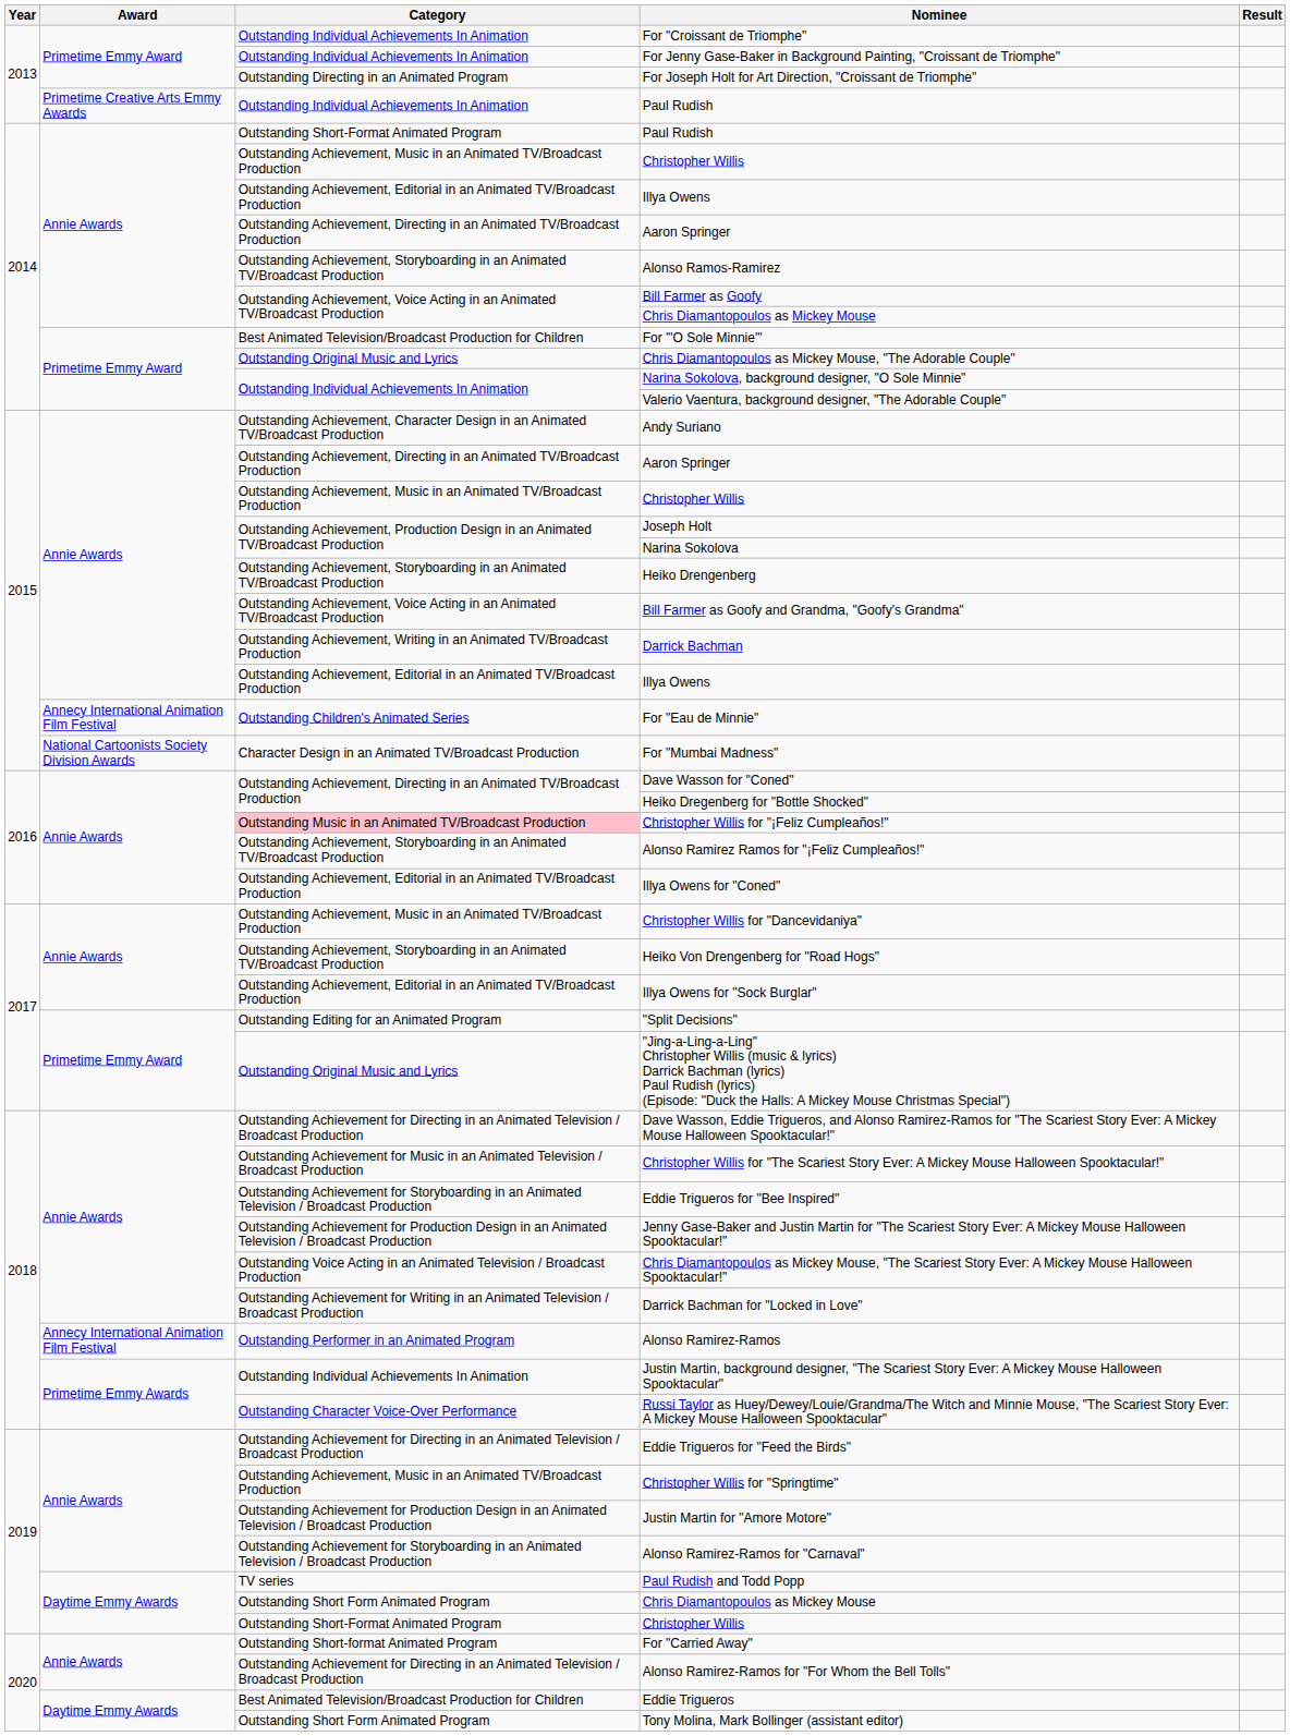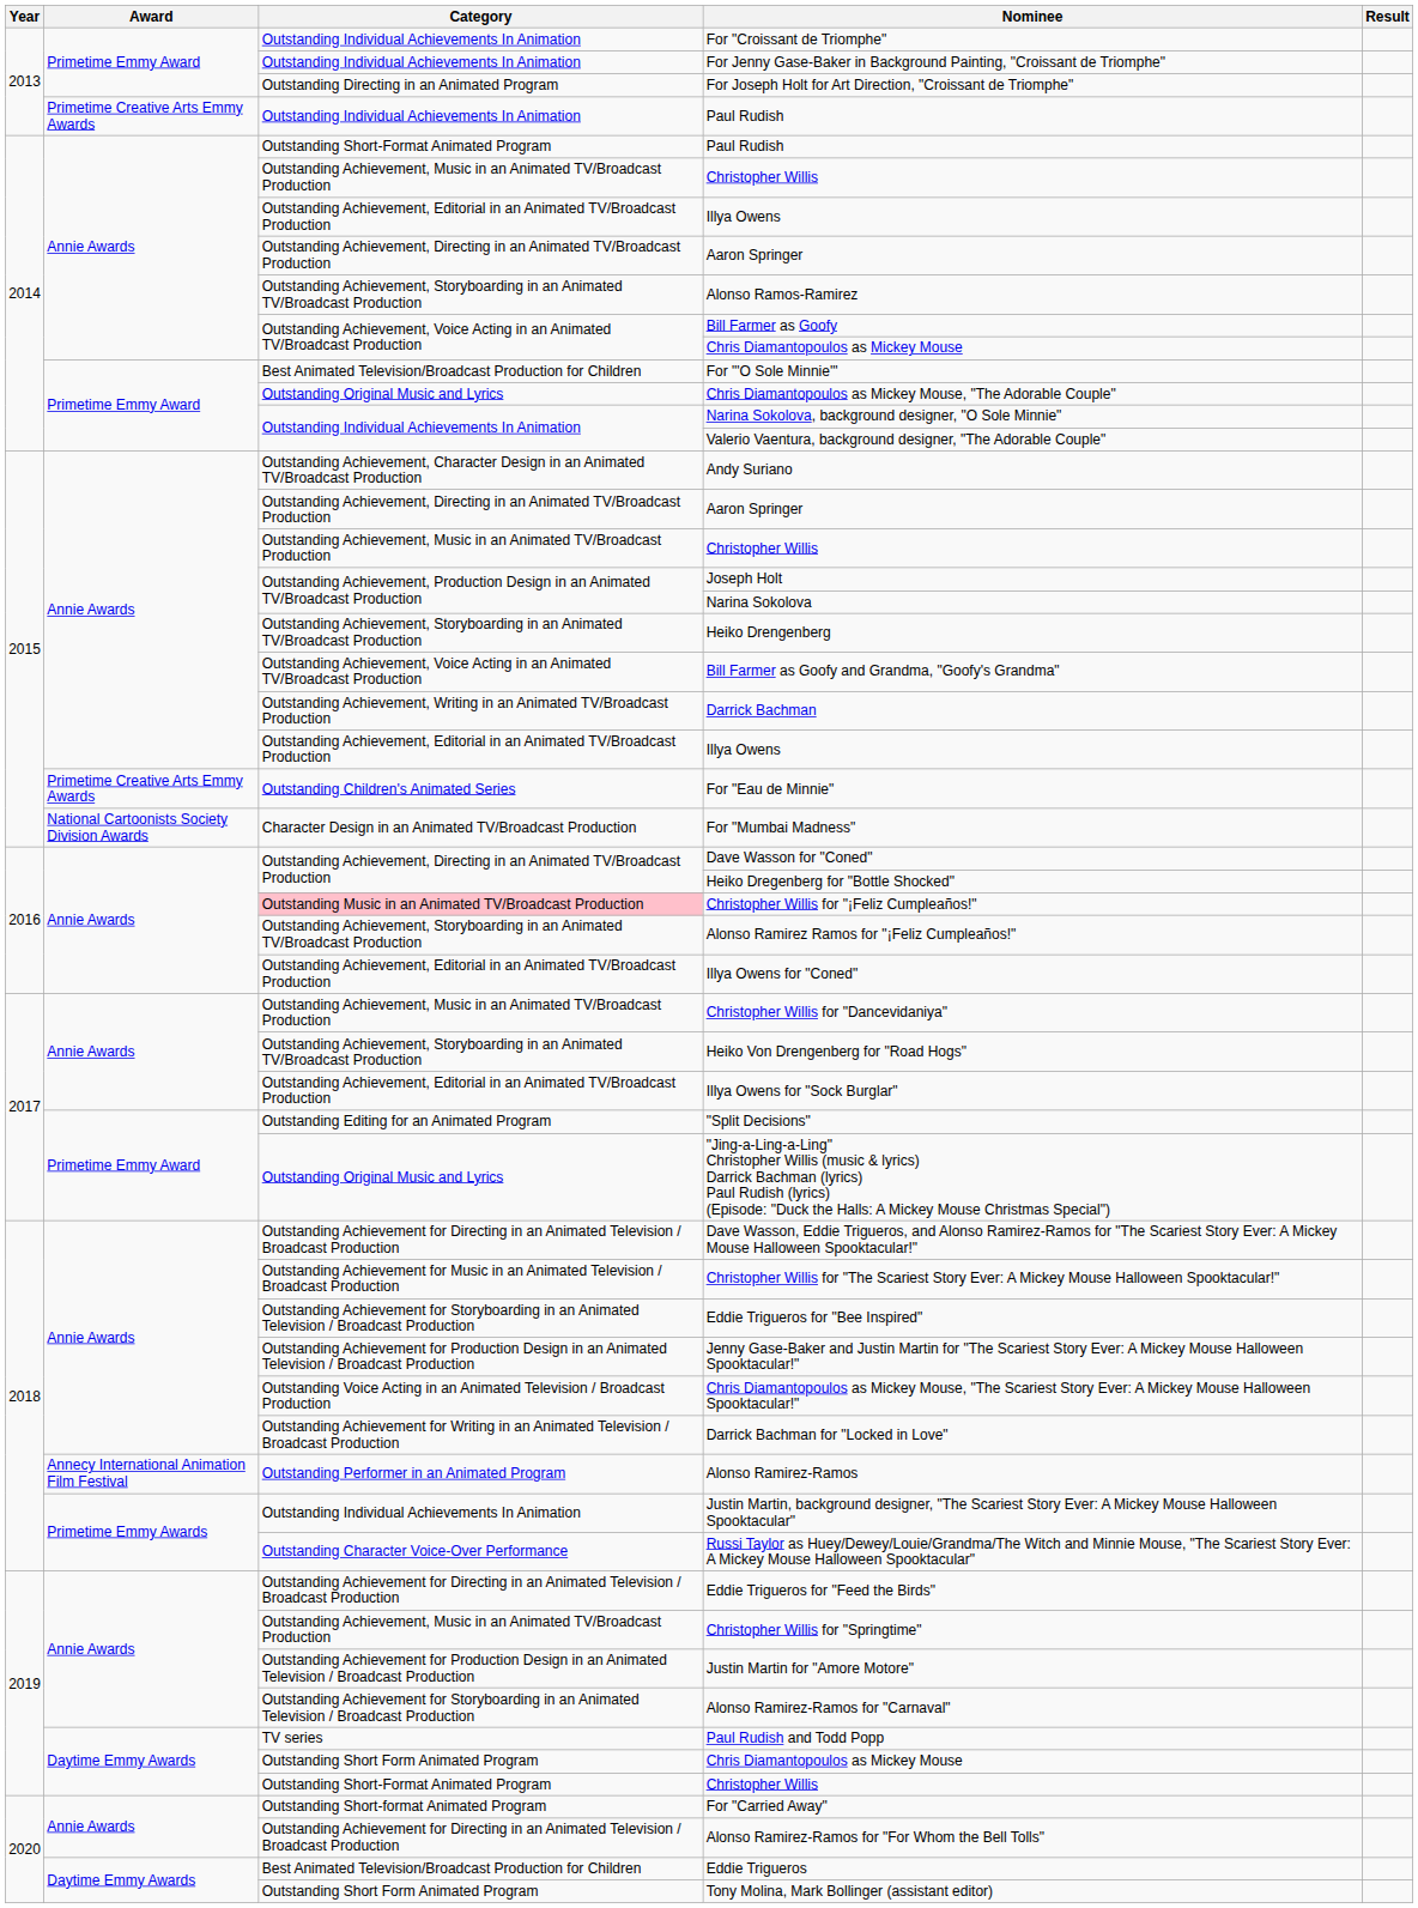For "Eau de Minnie" | Award: Annecy International Animation Film Festival -> Primetime Creative Arts Emmy Awards
